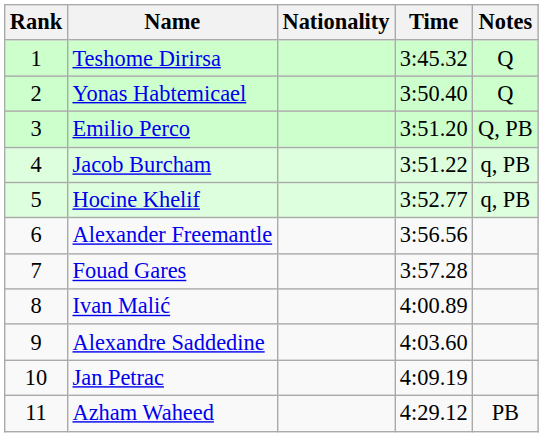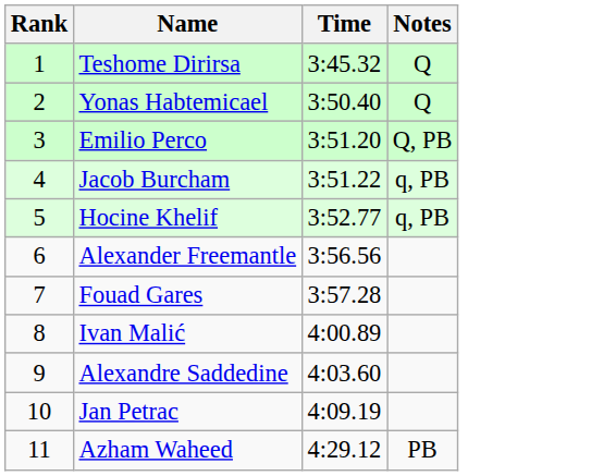- column: Nationality
